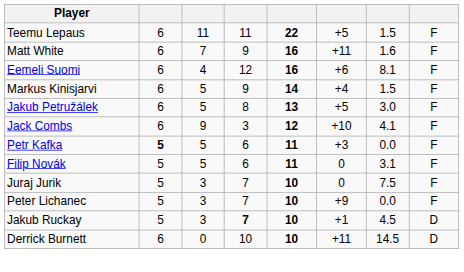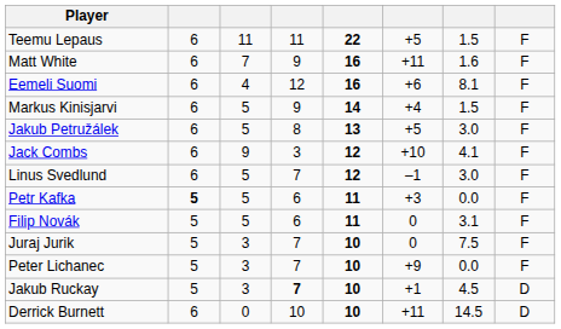+ row: Linus Svedlund | 6 | 5 | 7 | 12 | –1 | 3.0 | F
